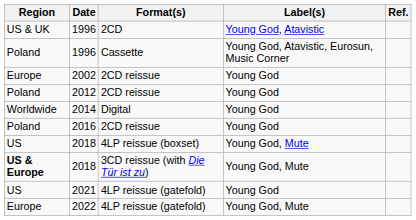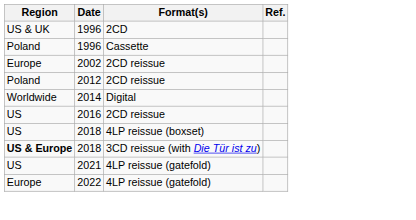- column: Label(s) | Young God, Atavistic | Young God, Atavistic, Eurosun, Music Corner | Young God | Young God | Young God | Young God | Young God, Mute | Young God, Mute | Young God | Young God, Mute
2016 | Region: Poland -> US
